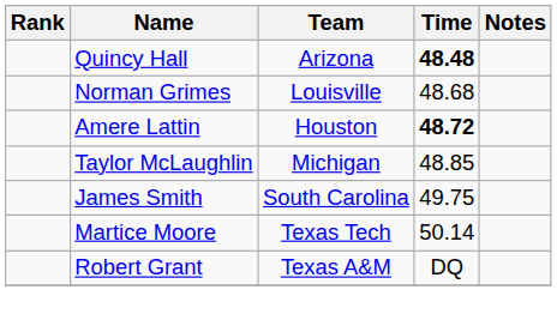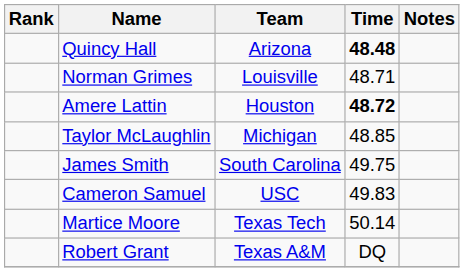Norman Grimes | Time: 48.68 -> 48.71
+ row: Cameron Samuel | USC | 49.83
